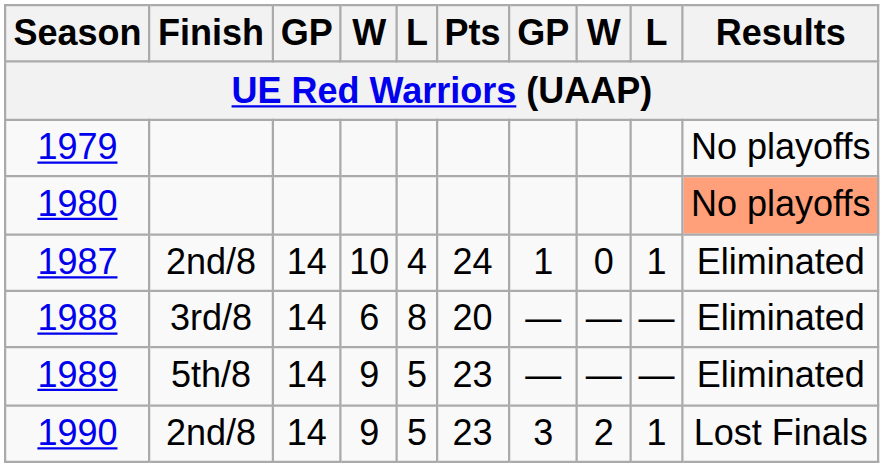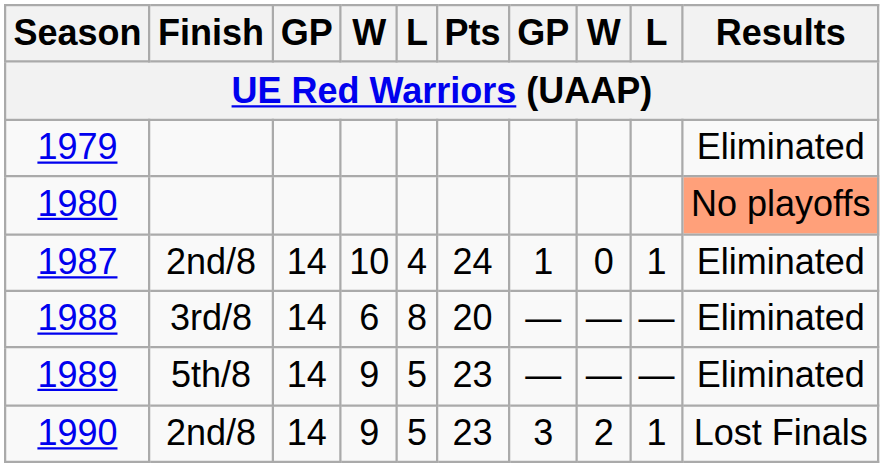1979 | Results: No playoffs -> Eliminated
